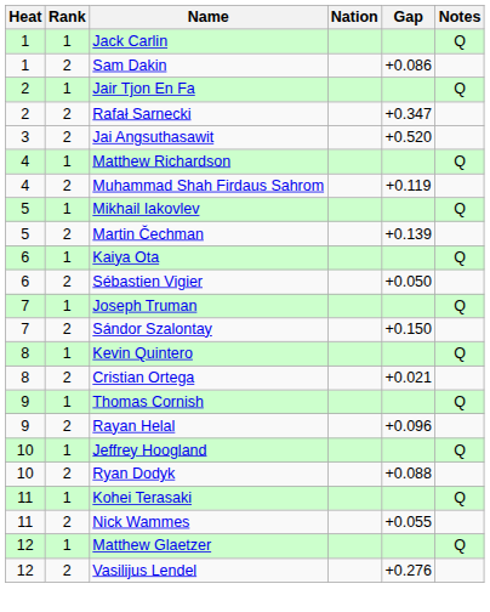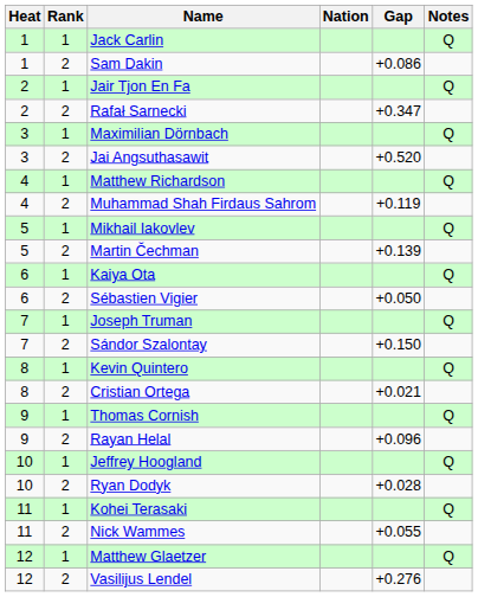+ row: 3 | 1 | Maximilian Dörnbach | Q
Ryan Dodyk | Gap: +0.088 -> +0.028
